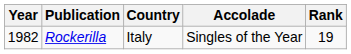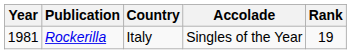Rockerilla | Year: 1982 -> 1981
